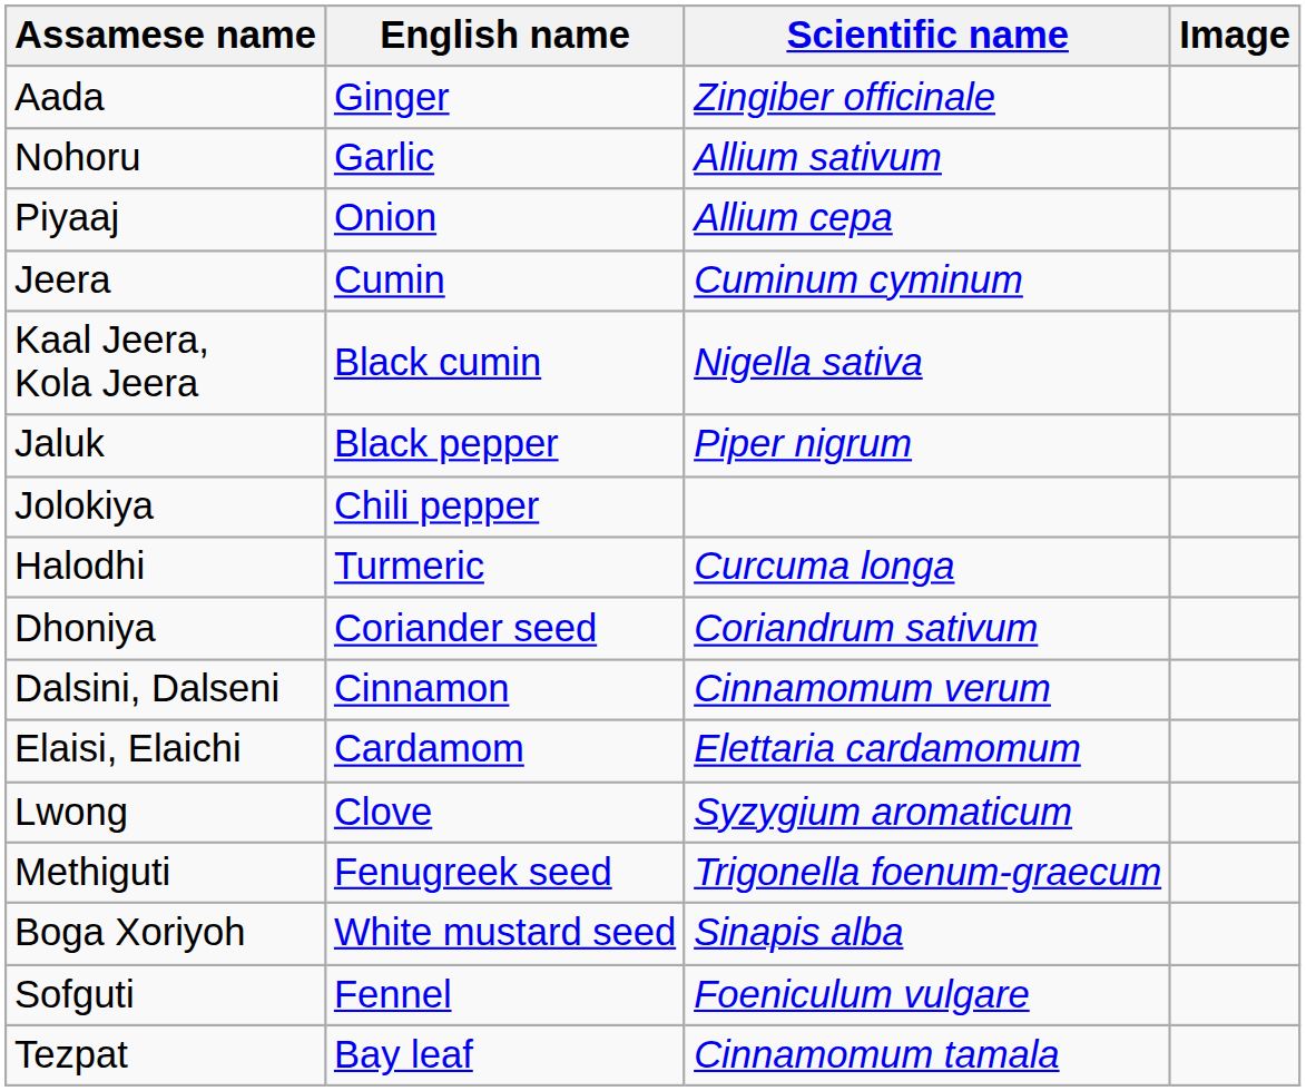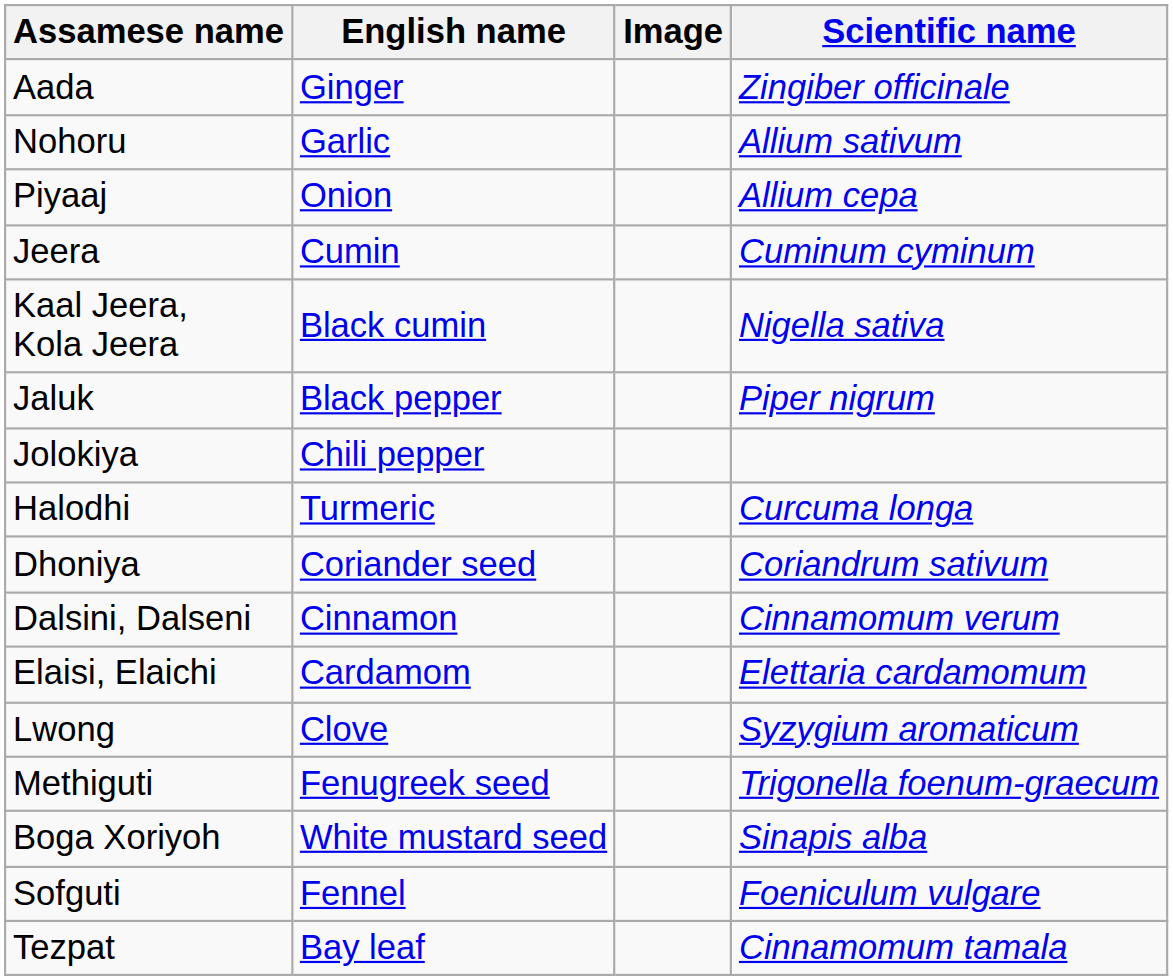columns swapped: Scientific name <-> Image
